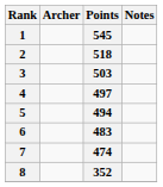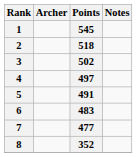3 | Points: 503 -> 502
5 | Points: 494 -> 491
7 | Points: 474 -> 477
